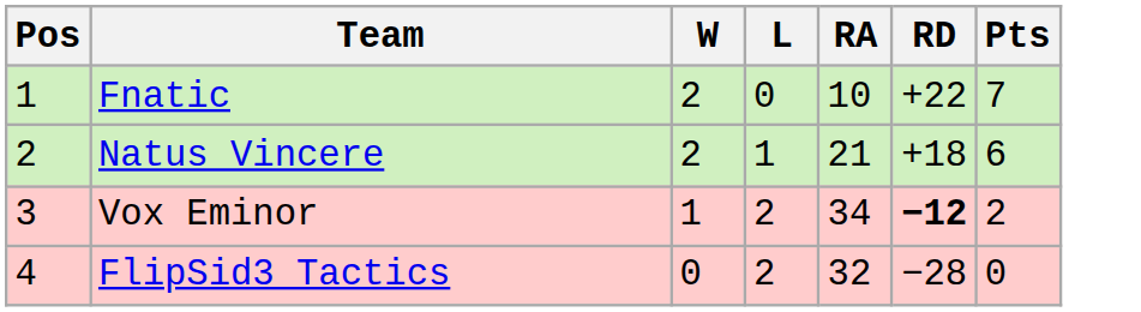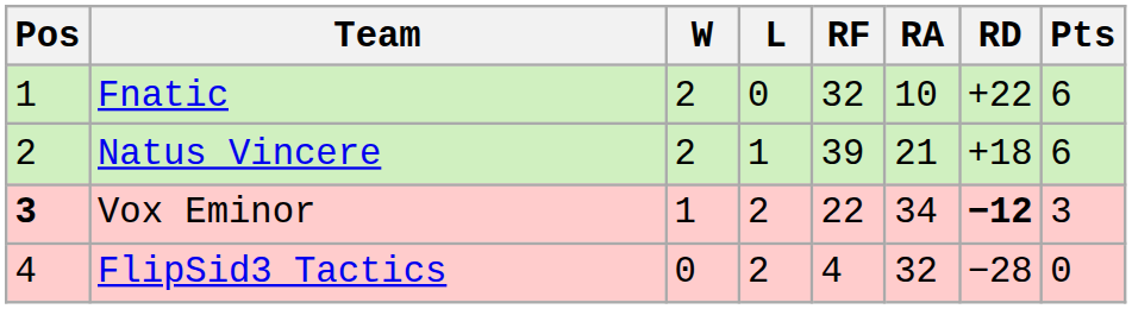+ column: RF | 32 | 39 | 22 | 4
Fnatic | Pts: 7 -> 6
Vox Eminor | Pos: normal -> bold
Vox Eminor | Pts: 2 -> 3
